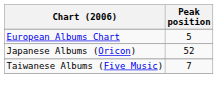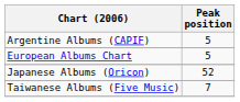+ row: Argentine Albums (CAPIF) | 5
